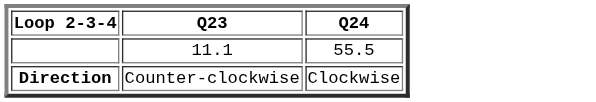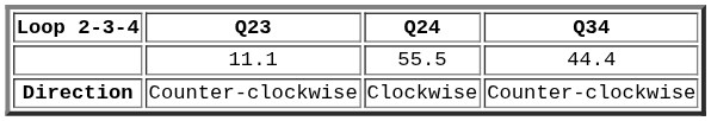+ column: Q34 | 44.4 | Counter-clockwise
